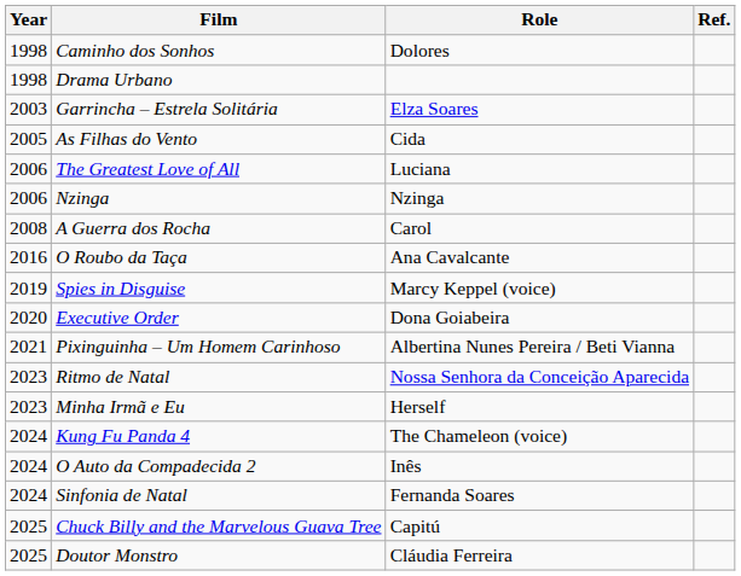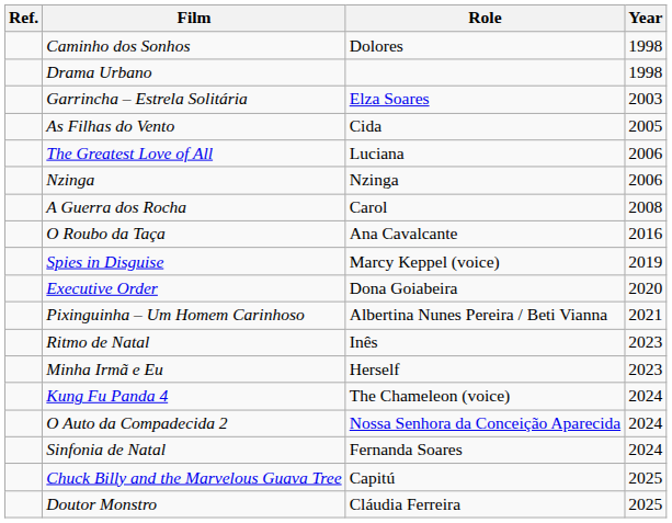columns swapped: Year <-> Ref.
Ritmo de Natal | Role: Nossa Senhora da Conceição Aparecida -> Inês
O Auto da Compadecida 2 | Role: Inês -> Nossa Senhora da Conceição Aparecida
